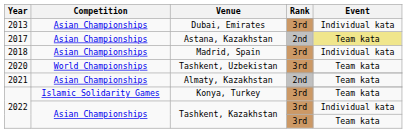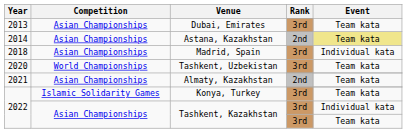Dubai, Emirates | Event: Individual kata -> Team kata
Astana, Kazakhstan | Year: 2017 -> 2014
